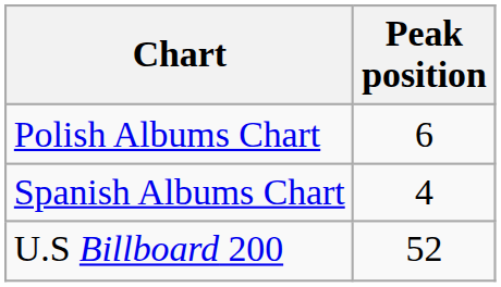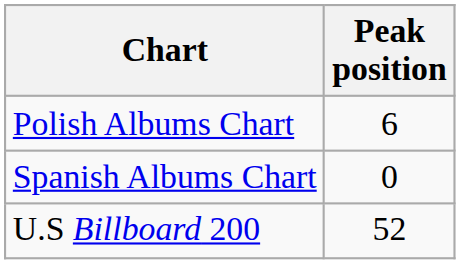Spanish Albums Chart | Peak position: 4 -> 0
